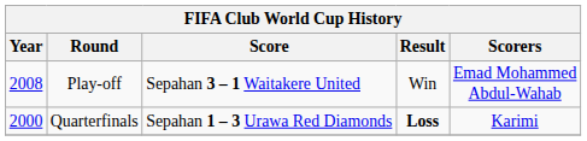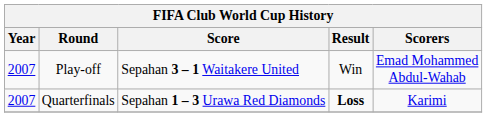Play-off | Year: 2008 -> 2007
Quarterfinals | Year: 2000 -> 2007
